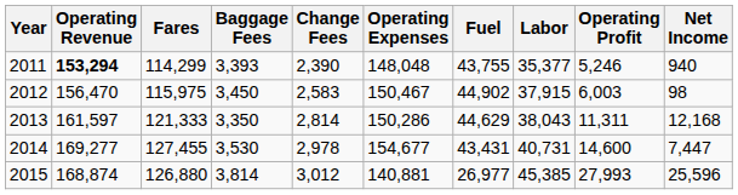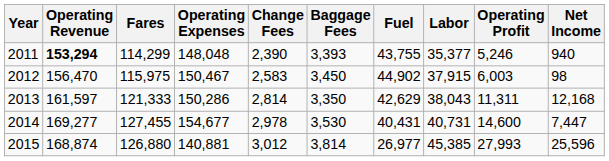columns swapped: Baggage Fees <-> Operating Expenses
2013 | Fuel: 44,629 -> 42,629
2014 | Fuel: 43,431 -> 40,431
